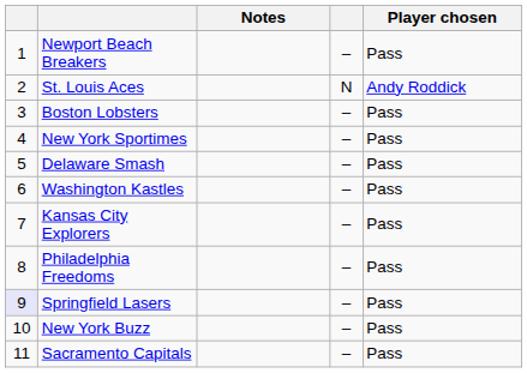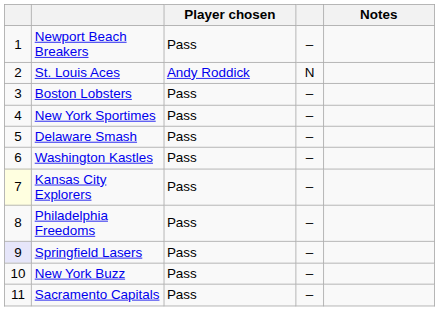columns swapped: Player chosen <-> Notes
Kansas City Explorers | column 1: no background -> lightyellow background
